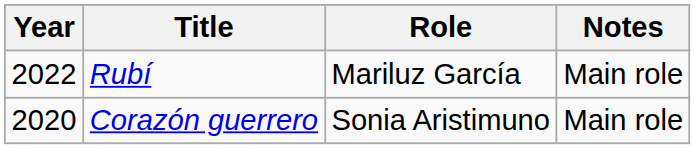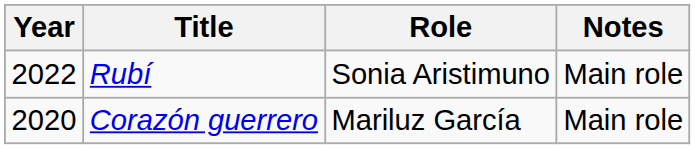Rubí | Role: Mariluz García -> Sonia Aristimuno
Corazón guerrero | Role: Sonia Aristimuno -> Mariluz García
